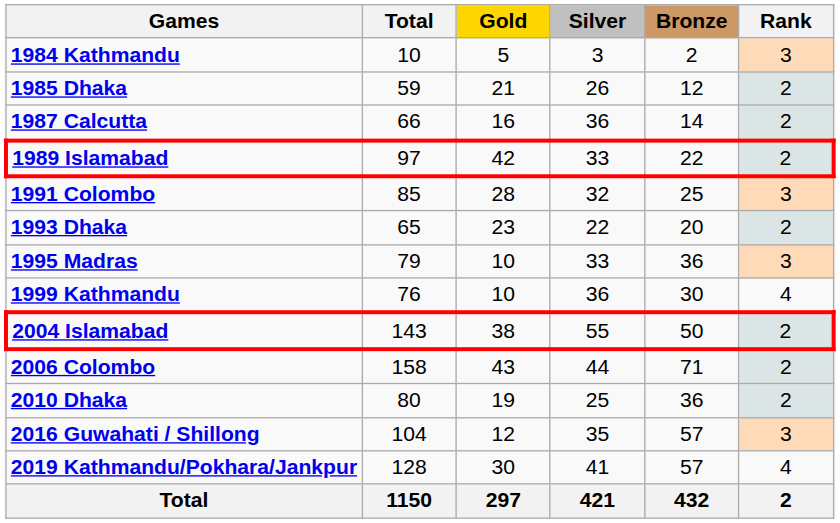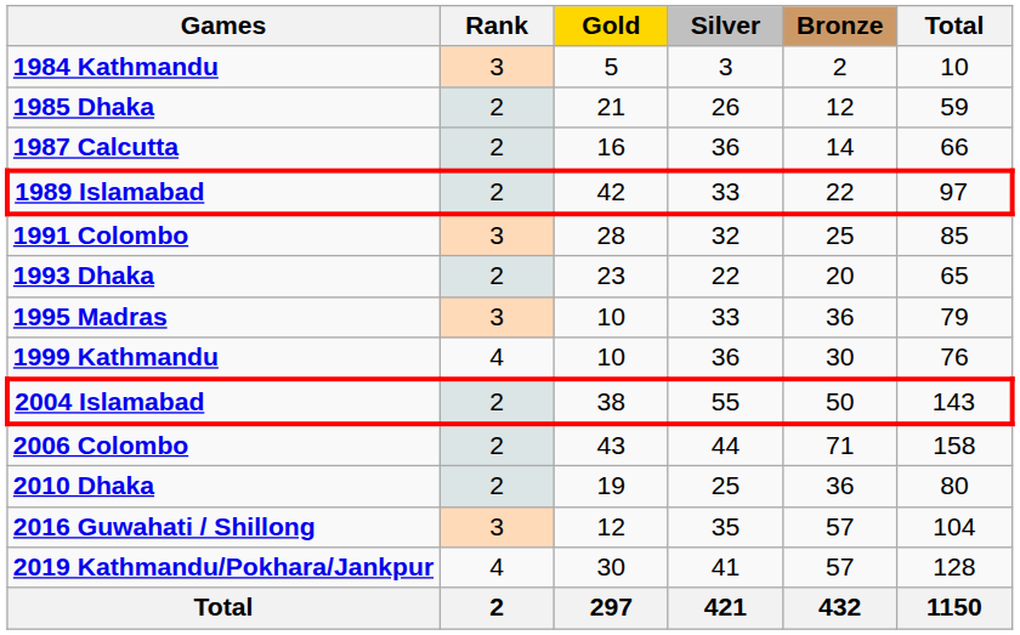columns swapped: Rank <-> Total
